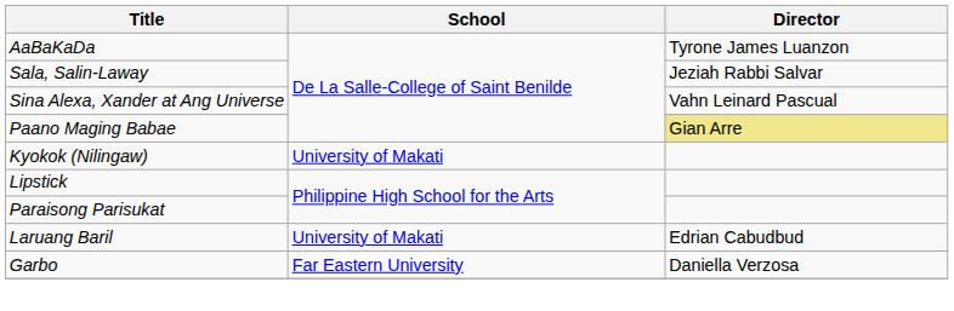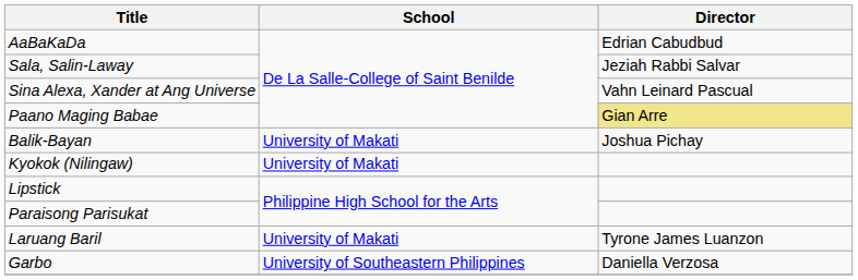AaBaKaDa | Director: Tyrone James Luanzon -> Edrian Cabudbud
+ row: Balik-Bayan | University of Makati | Joshua Pichay
Laruang Baril | Director: Edrian Cabudbud -> Tyrone James Luanzon
Garbo | School: Far Eastern University -> University of Southeastern Philippines
